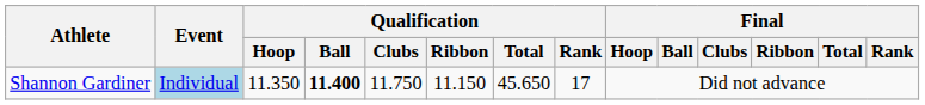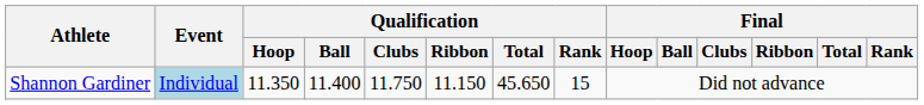Shannon Gardiner | Qualification / Ball: bold -> normal
Shannon Gardiner | Qualification / Rank: 17 -> 15
